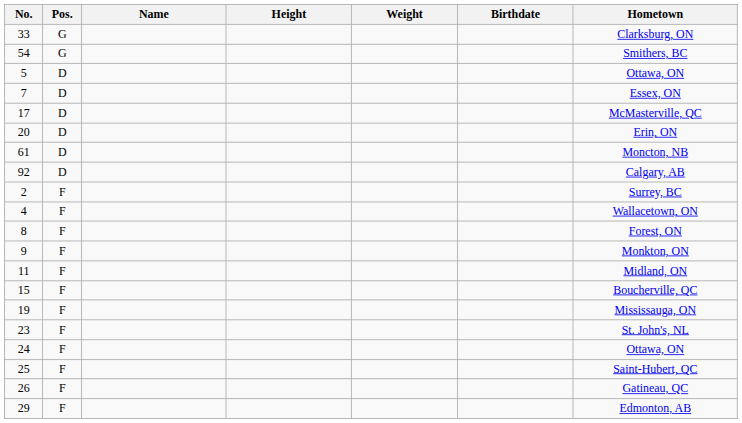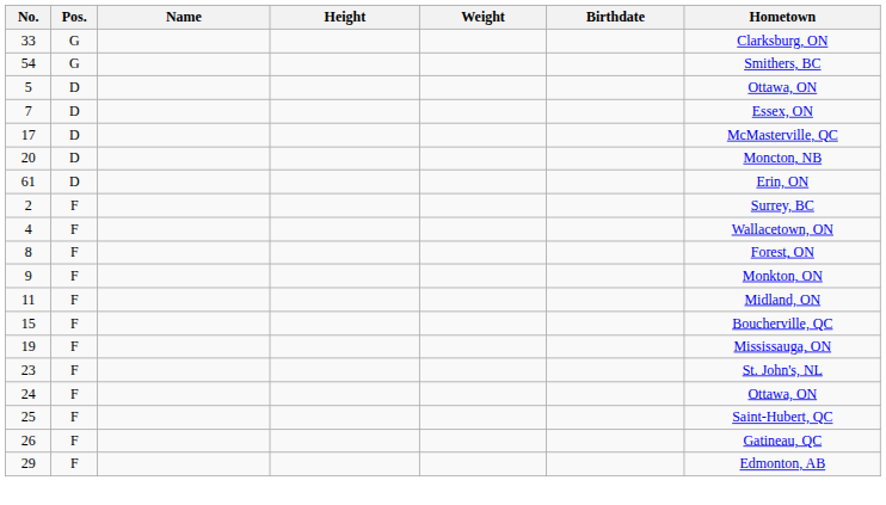20 | Hometown: Erin, ON -> Moncton, NB
61 | Hometown: Moncton, NB -> Erin, ON
- row: 92 | D | Calgary, AB
